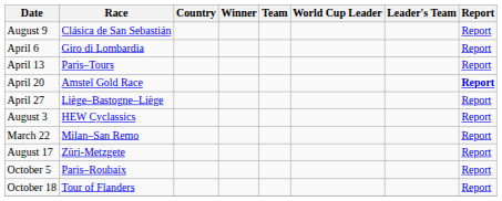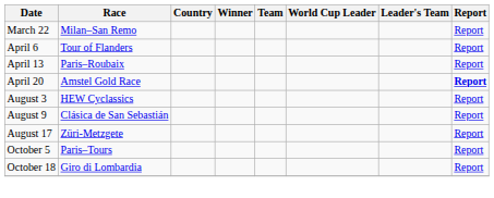rows swapped: March 22 <-> August 9
April 6 | Race: Giro di Lombardia -> Tour of Flanders
April 13 | Race: Paris–Tours -> Paris–Roubaix
- row: April 27 | Liège–Bastogne–Liège | Report
October 5 | Race: Paris–Roubaix -> Paris–Tours
October 18 | Race: Tour of Flanders -> Giro di Lombardia
